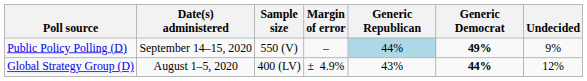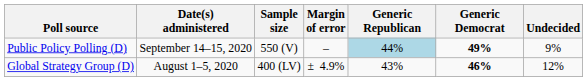Global Strategy Group (D) | Generic Democrat: 44% -> 46%
